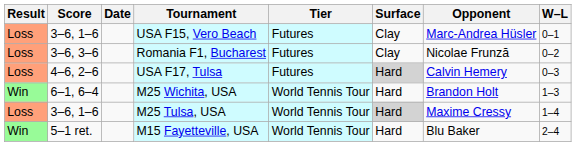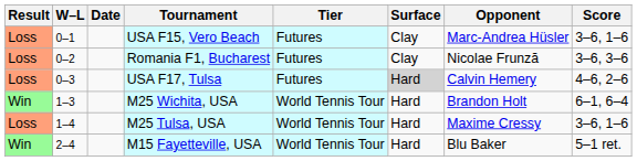columns swapped: W–L <-> Score
M25 Tulsa, USA | Surface: lightgrey background -> no background
